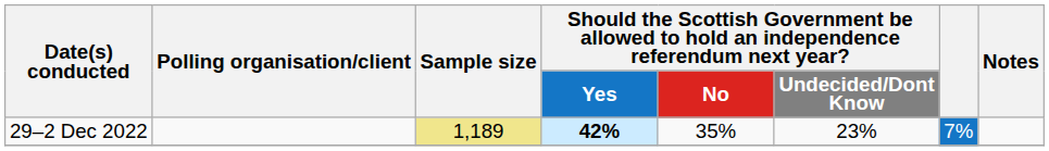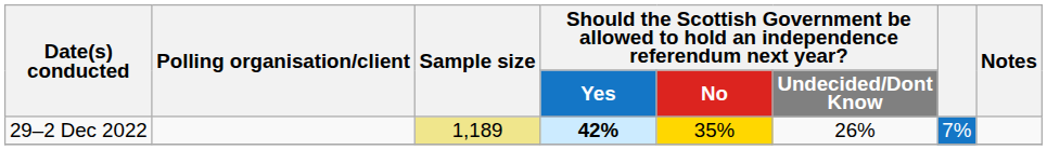29–2 Dec 2022 | column 5: no background -> gold background
29–2 Dec 2022 | column 6: 23% -> 26%
